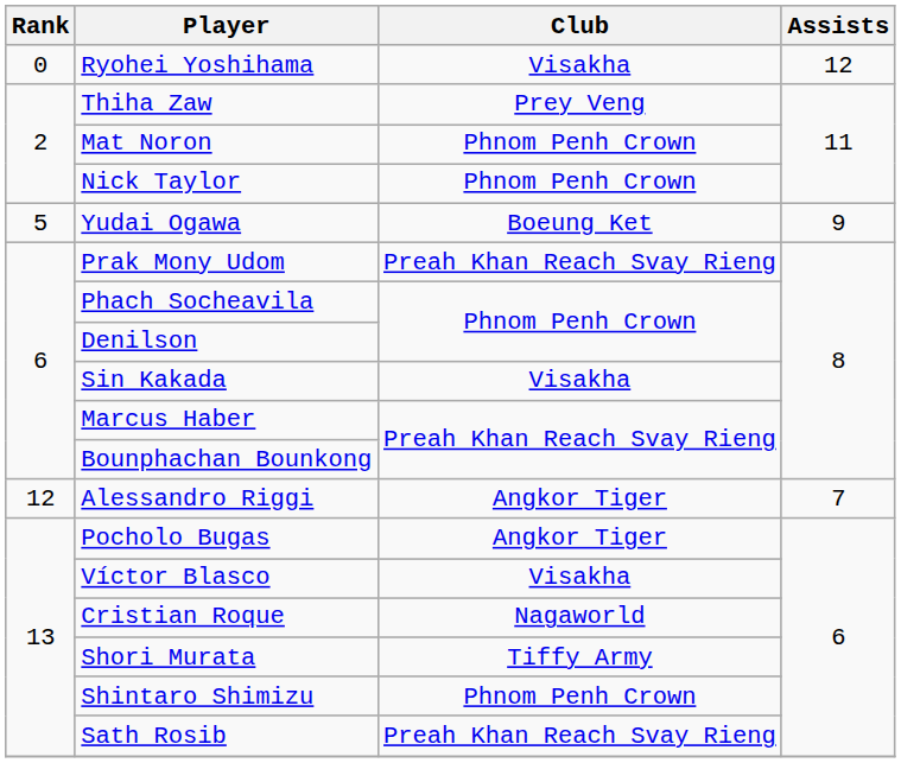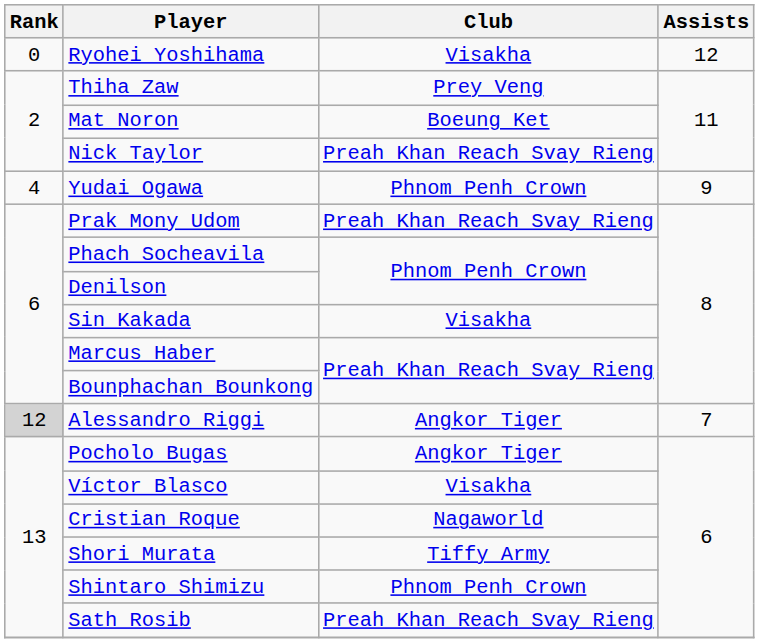Mat Noron | Club: Phnom Penh Crown -> Boeung Ket
Nick Taylor | Club: Phnom Penh Crown -> Preah Khan Reach Svay Rieng
Yudai Ogawa | Rank: 5 -> 4
Yudai Ogawa | Club: Boeung Ket -> Phnom Penh Crown
Alessandro Riggi | Rank: no background -> lightgrey background
